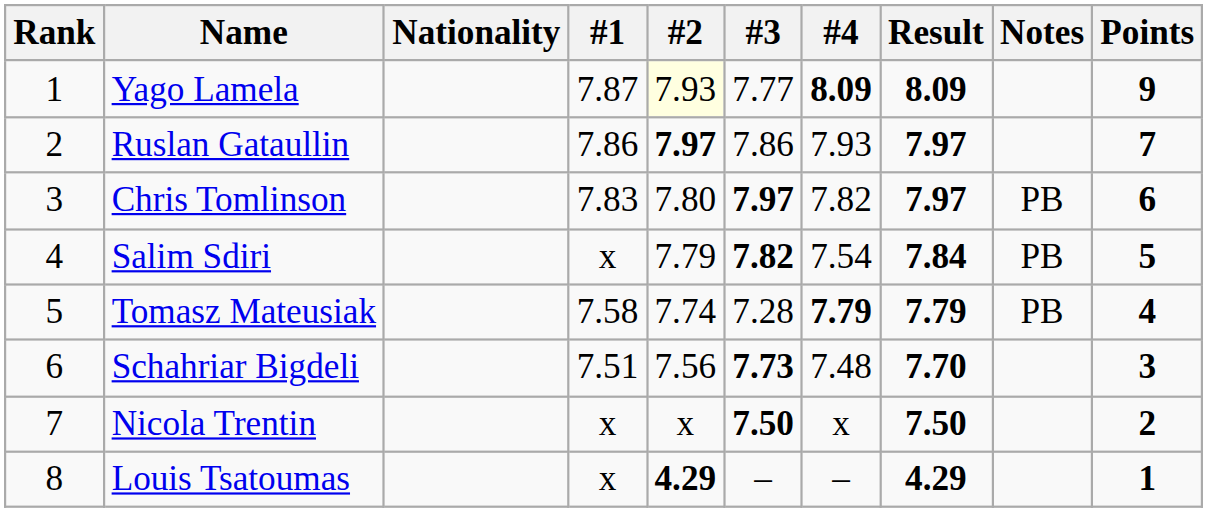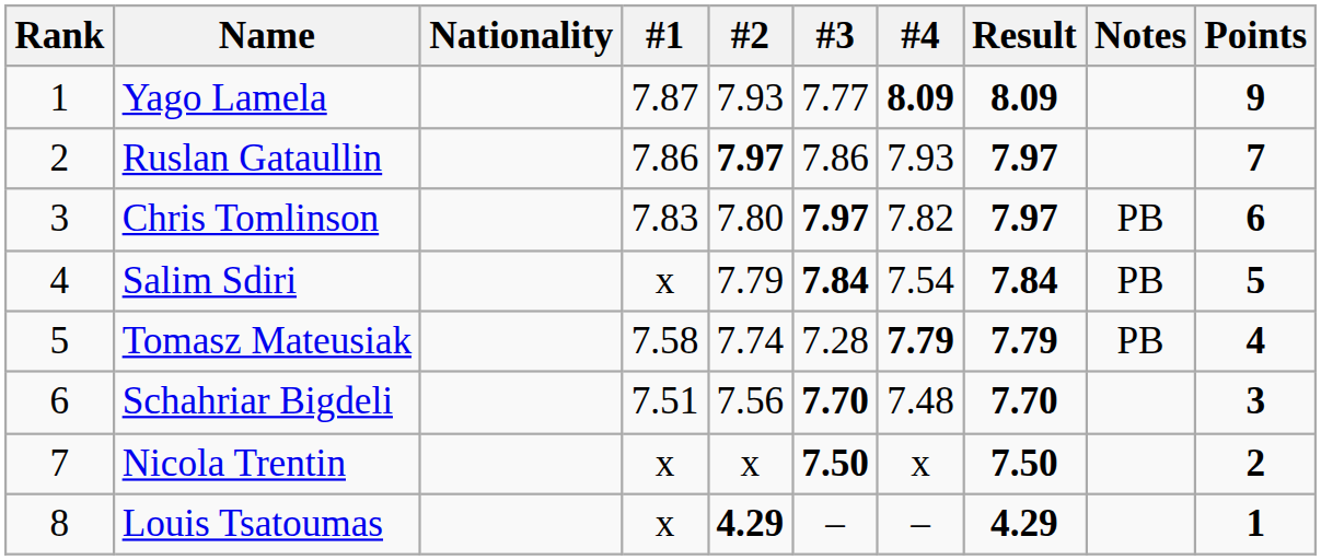Yago Lamela | #2: lightyellow background -> no background
Salim Sdiri | #3: 7.82 -> 7.84
Schahriar Bigdeli | #3: 7.73 -> 7.70
